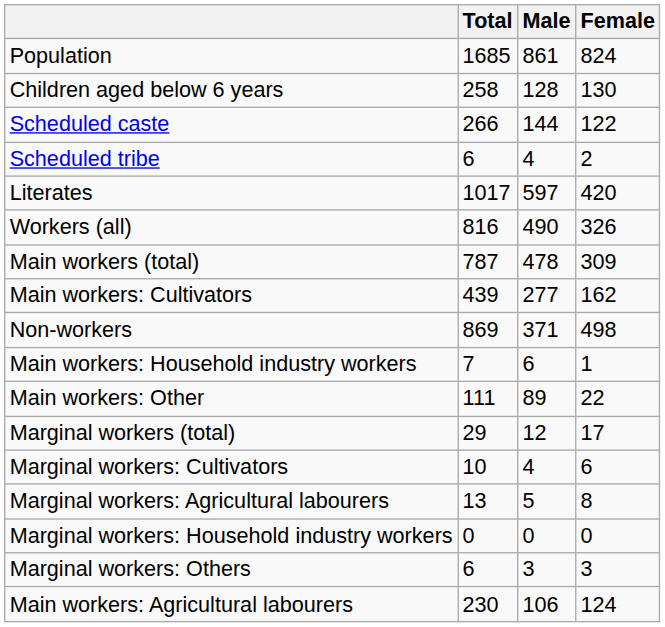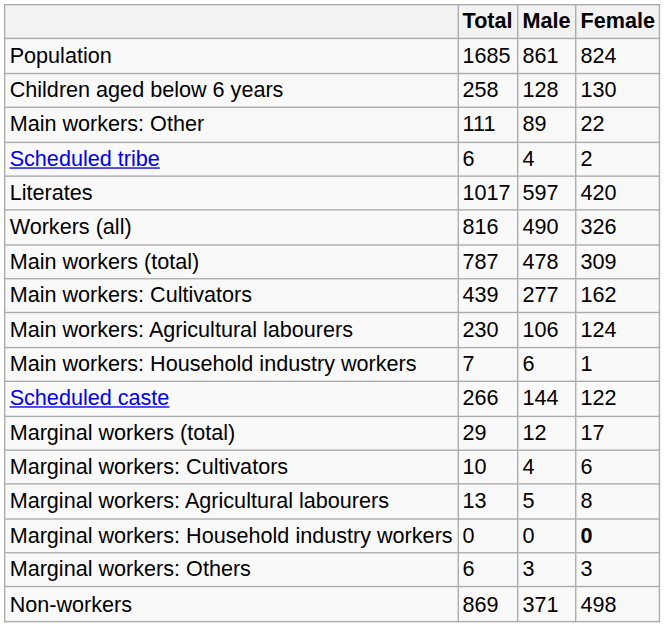rows swapped: Scheduled caste <-> Main workers: Other
rows swapped: Main workers: Agricultural labourers <-> Non-workers
Marginal workers: Household industry workers | Female: normal -> bold
